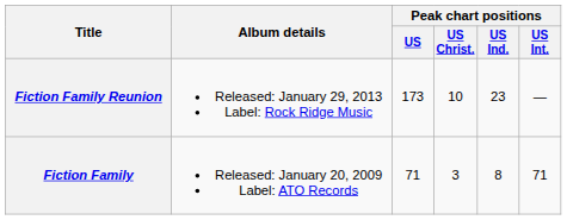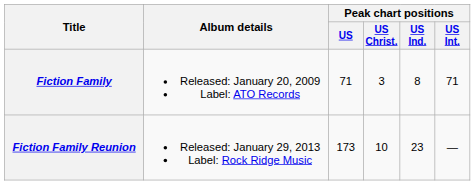rows swapped: Fiction Family <-> Fiction Family Reunion
